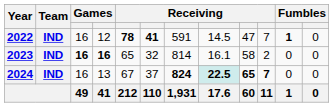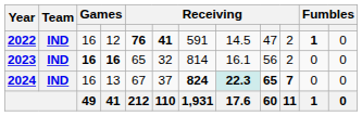2022 | column 5: 78 -> 76
2022 | column 10: 7 -> 2
2023 | column 9: 58 -> 56
2024 | column 8: 22.5 -> 22.3
